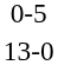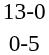rows swapped: 0-5 <-> 13-0
